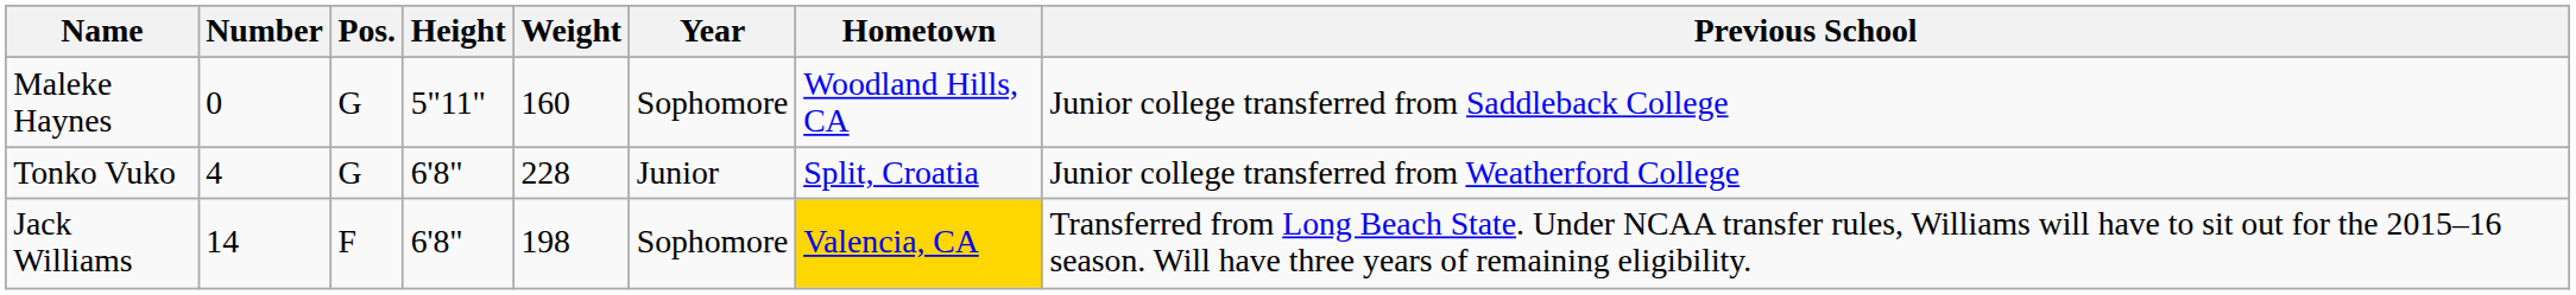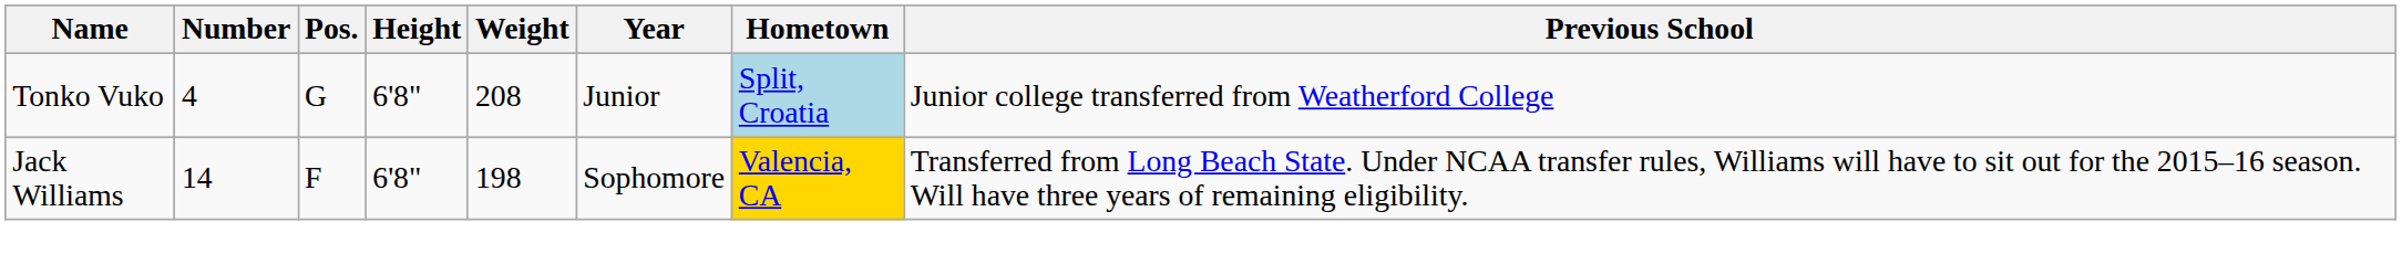- row: Maleke Haynes | 0 | G | 5"11" | 160 | Sophomore | Woodland Hills, CA | Junior college transferred from Saddleback College
Tonko Vuko | Weight: 228 -> 208
Tonko Vuko | Hometown: no background -> lightblue background
